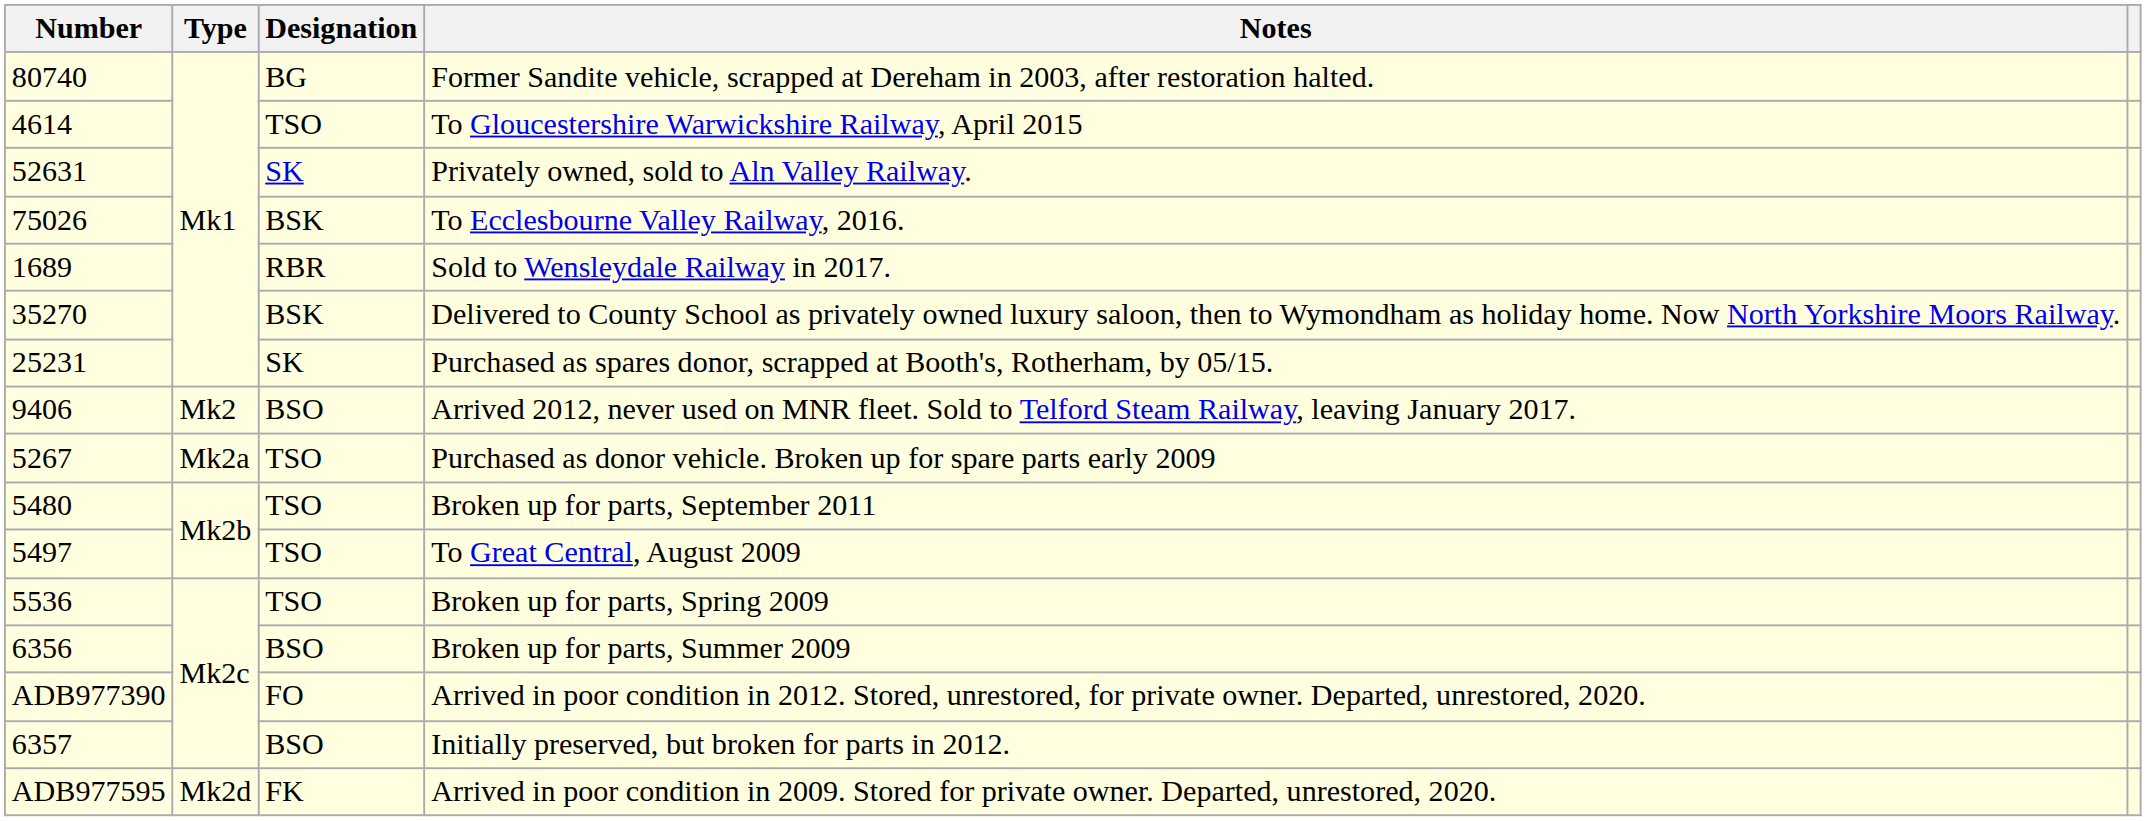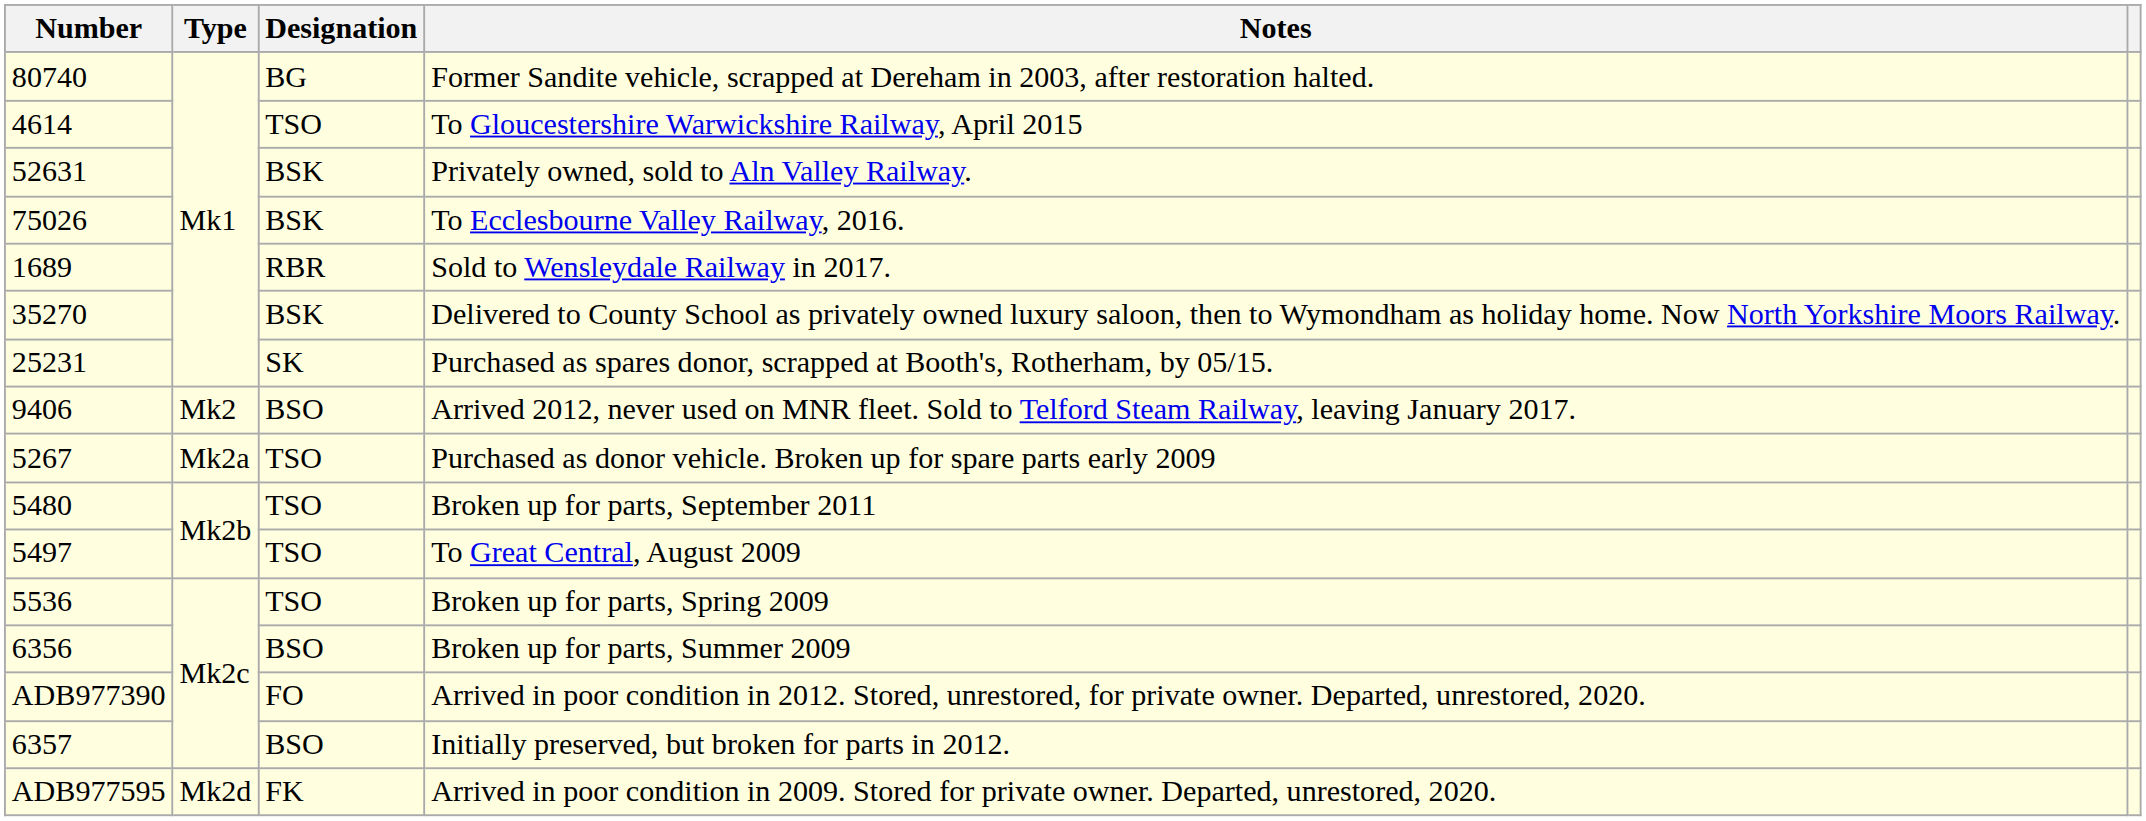Privately owned, sold to Aln Valley Railway. | Designation: SK -> BSK
